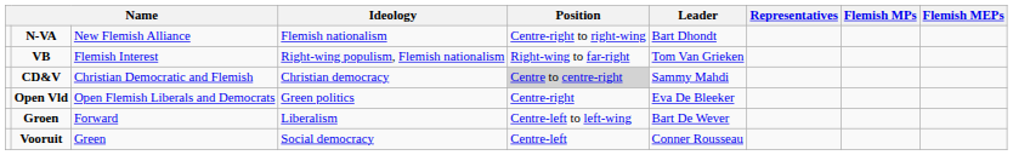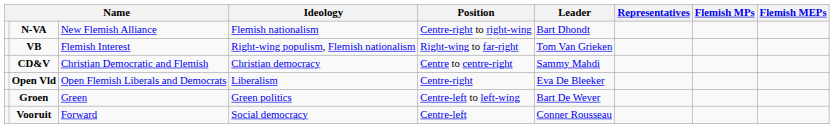CD&V | Position: lightgrey background -> no background
Open Vld | Ideology: Green politics -> Liberalism
Groen | column 3: Forward -> Green
Groen | Ideology: Liberalism -> Green politics
Vooruit | column 3: Green -> Forward
